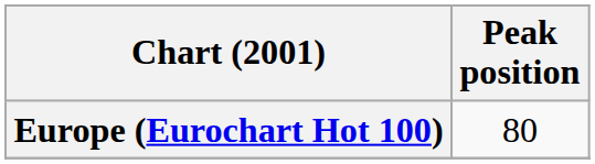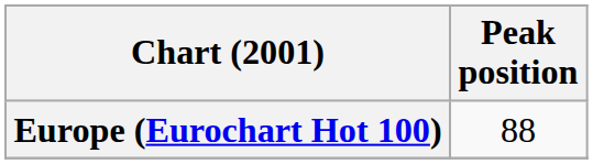Europe (Eurochart Hot 100) | Peak position: 80 -> 88
